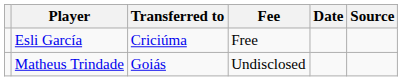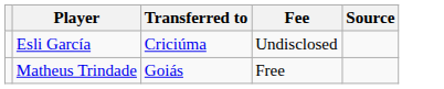- column: Date
Esli García | Fee: Free -> Undisclosed
Matheus Trindade | Fee: Undisclosed -> Free
